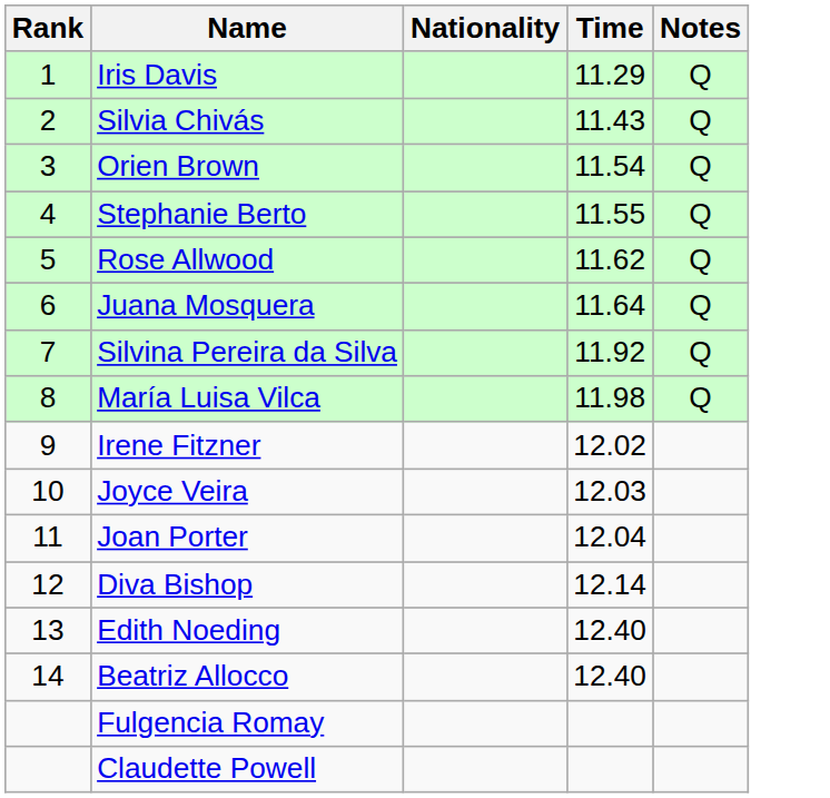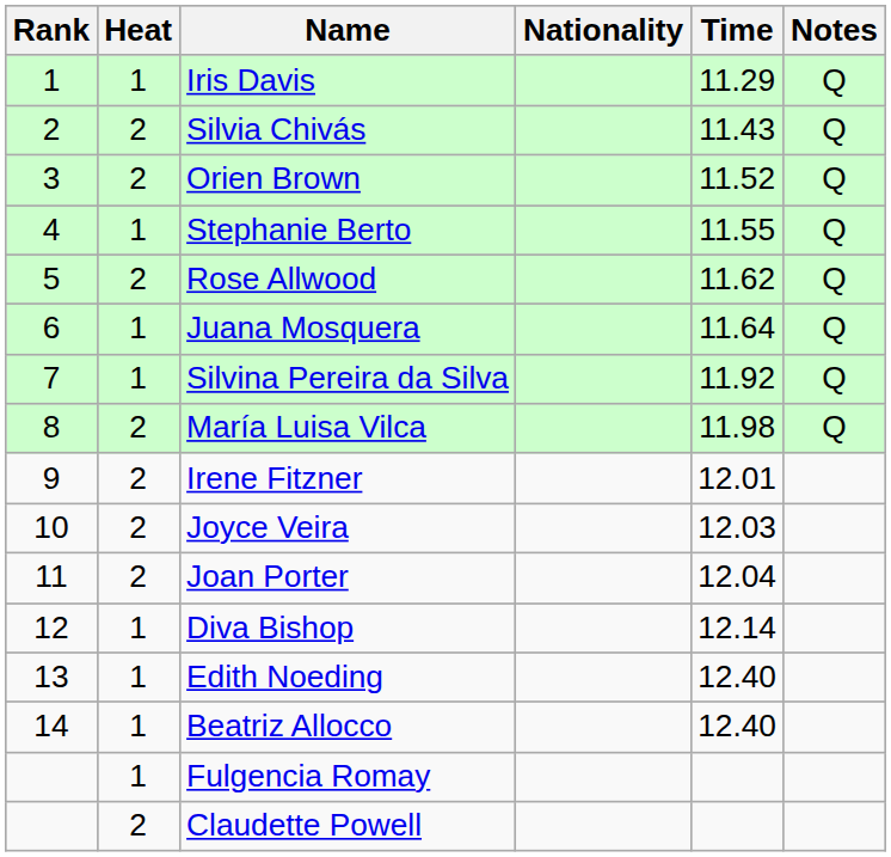+ column: Heat | 1 | 2 | 2 | 1 | 2 | 1 | 1 | 2 | 2 | 2 | 2 | 1 | 1 | 1 | 1 | 2
Orien Brown | Time: 11.54 -> 11.52
Irene Fitzner | Time: 12.02 -> 12.01
